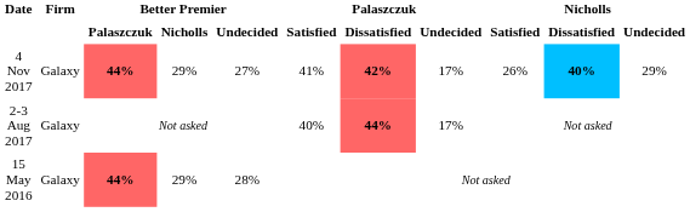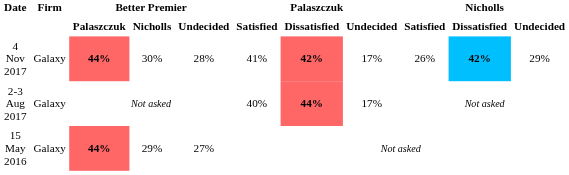4 Nov 2017 | Better Premier / Nicholls: 29% -> 30%
4 Nov 2017 | Better Premier / Undecided: 27% -> 28%
4 Nov 2017 | Nicholls / Dissatisfied: 40% -> 42%
15 May 2016 | Better Premier / Undecided: 28% -> 27%
